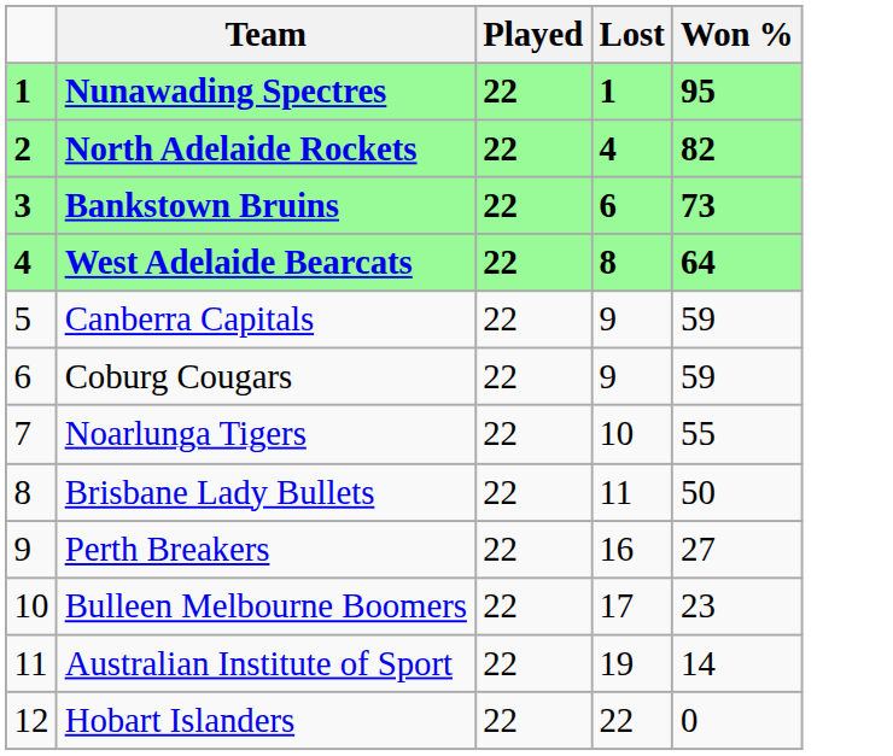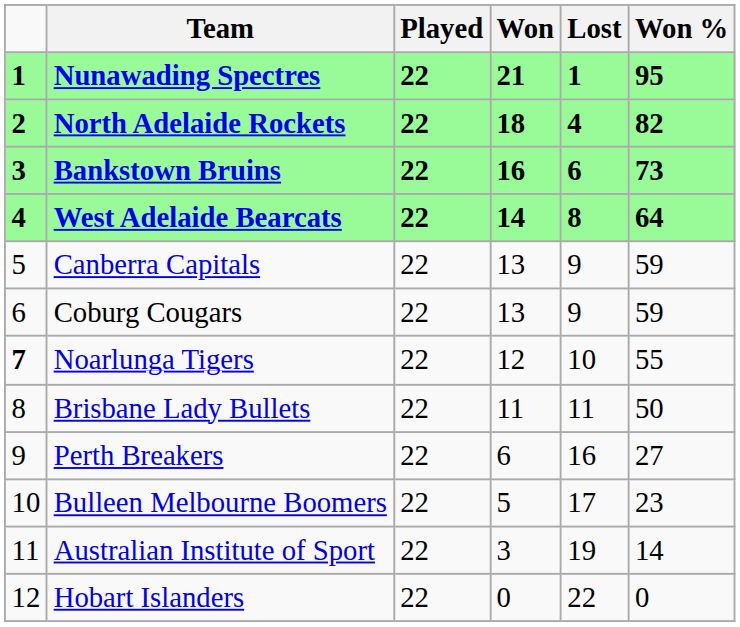+ column: Won | 21 | 18 | 16 | 14 | 13 | 13 | 12 | 11 | 6 | 5 | 3 | 0
Noarlunga Tigers | column 1: normal -> bold
